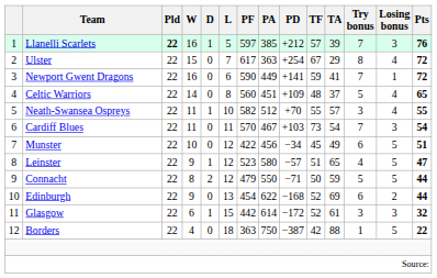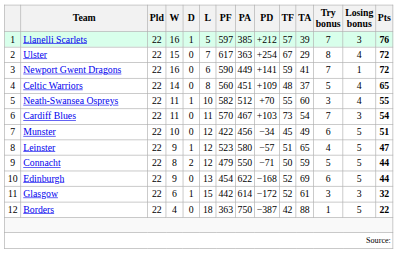Llanelli Scarlets | Pld: bold -> normal
Neath-Swansea Ospreys | TA: 57 -> 60
Edinburgh | Losing bonus: 2 -> 5
